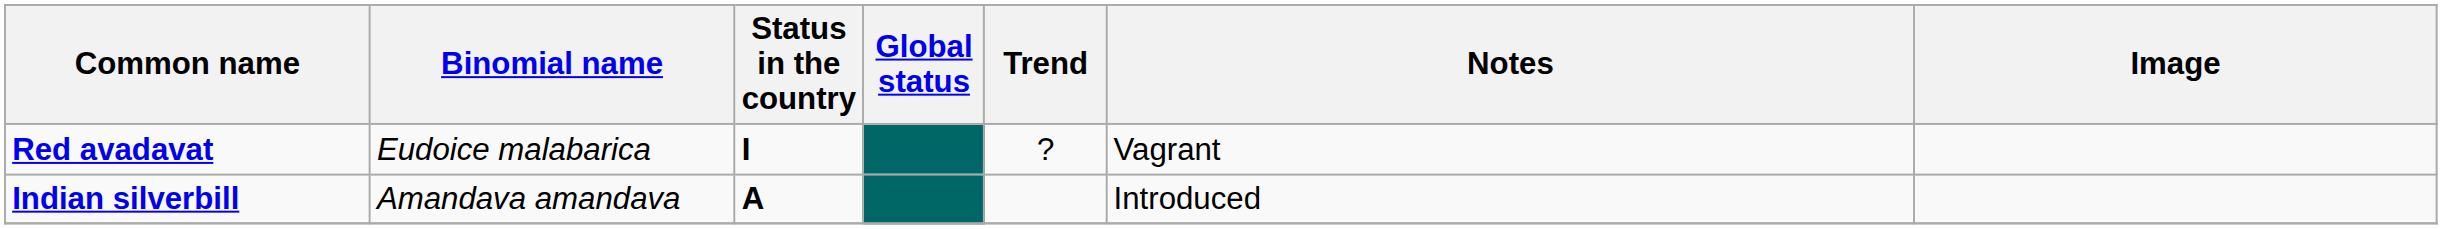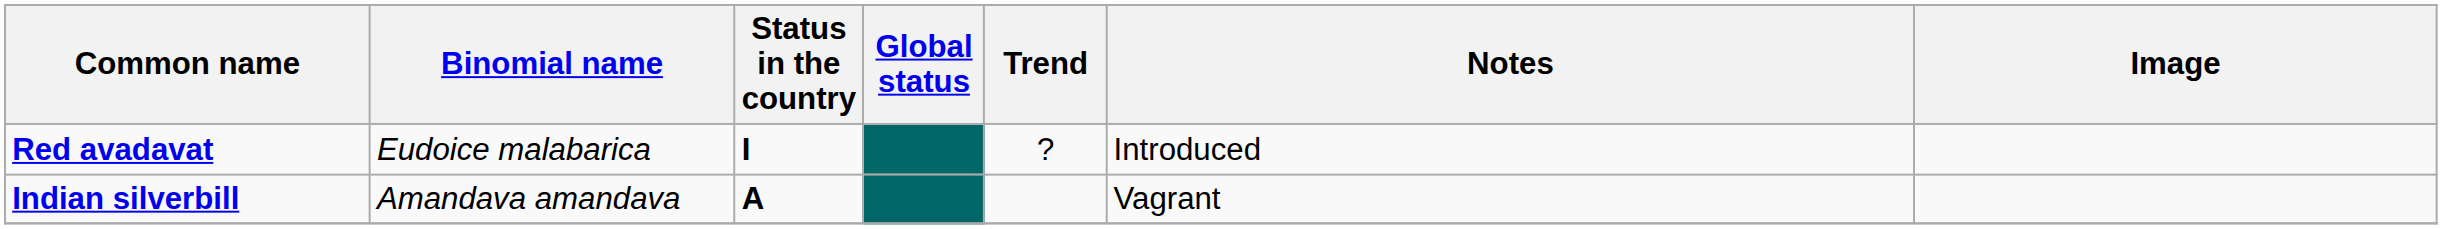Red avadavat | Notes: Vagrant -> Introduced
Indian silverbill | Notes: Introduced -> Vagrant
